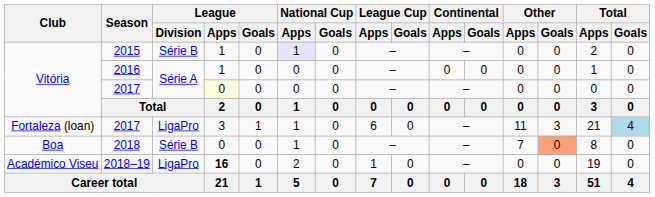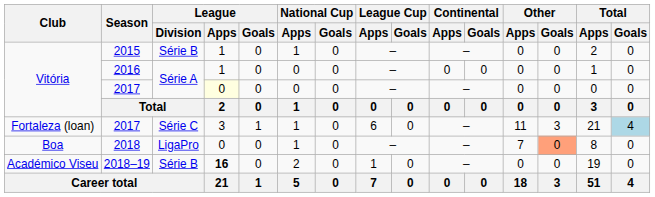2015 | National Cup / Apps: lavender background -> no background
Fortaleza (loan) / 2017 | League / Division: LigaPro -> Série C
2018 | League / Division: Série B -> LigaPro
2018–19 | League / Division: LigaPro -> Série B
